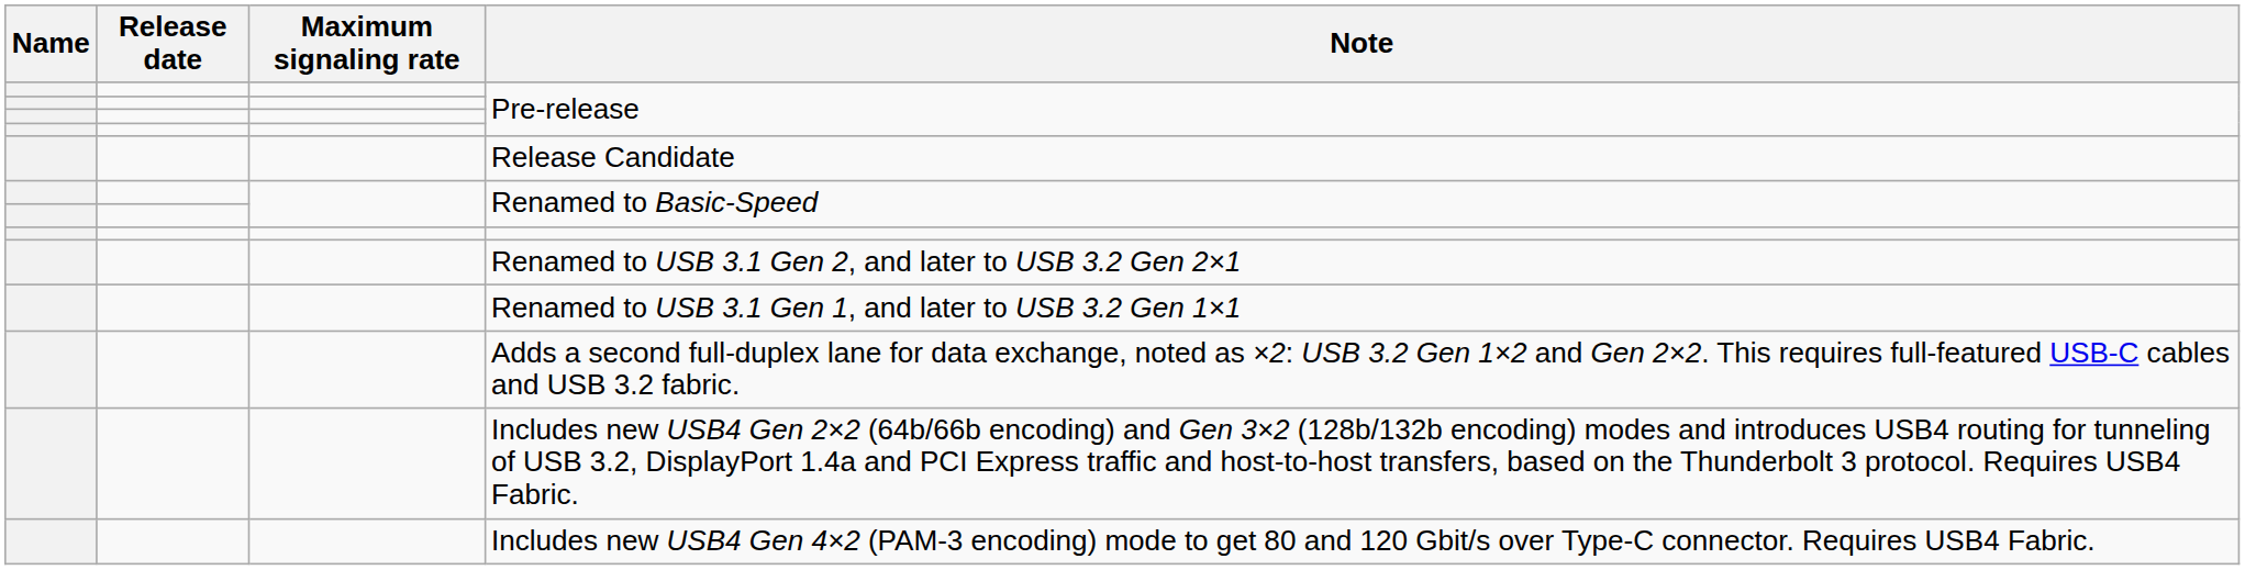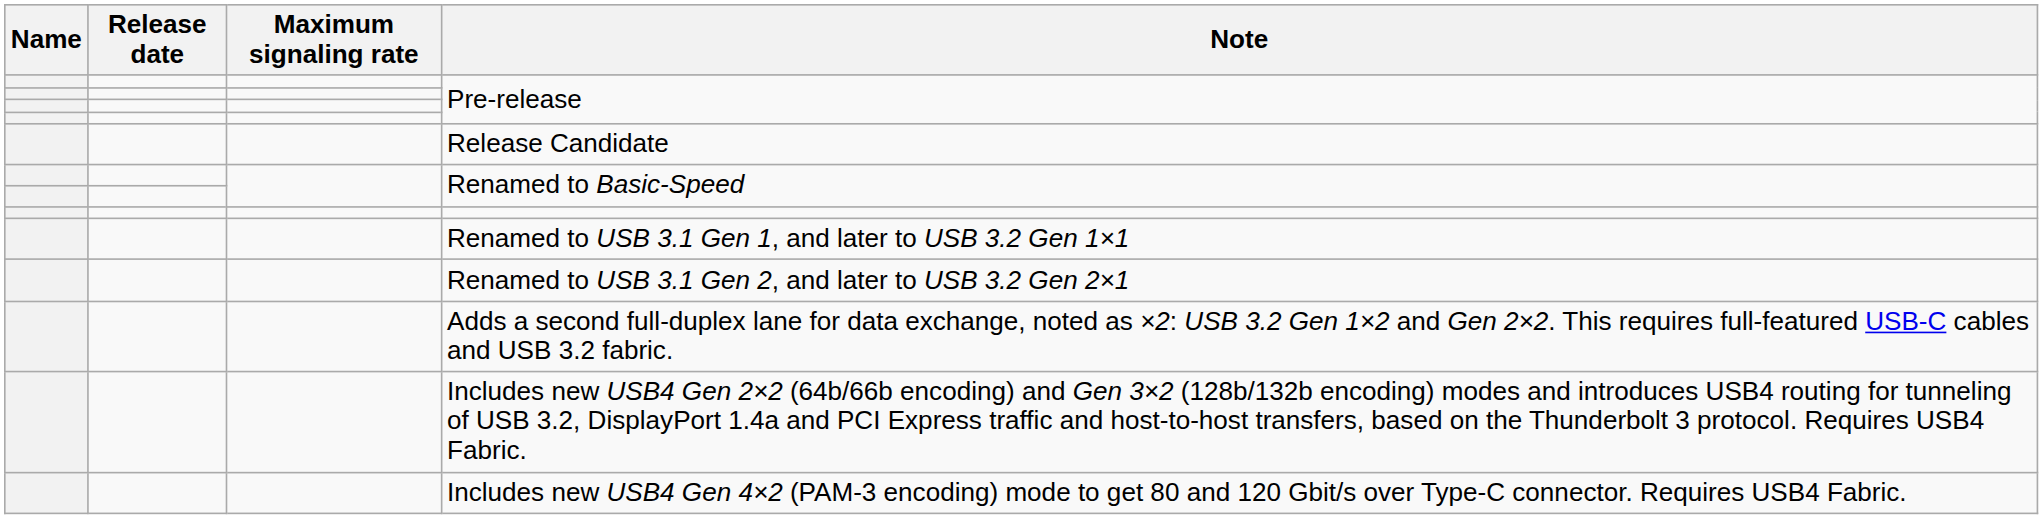rows swapped: Renamed to USB 3.1 Gen 1, and later to USB 3.2 Gen 1×1 <-> Renamed to USB 3.1 Gen 2, and later to USB 3.2 Gen 2×1
